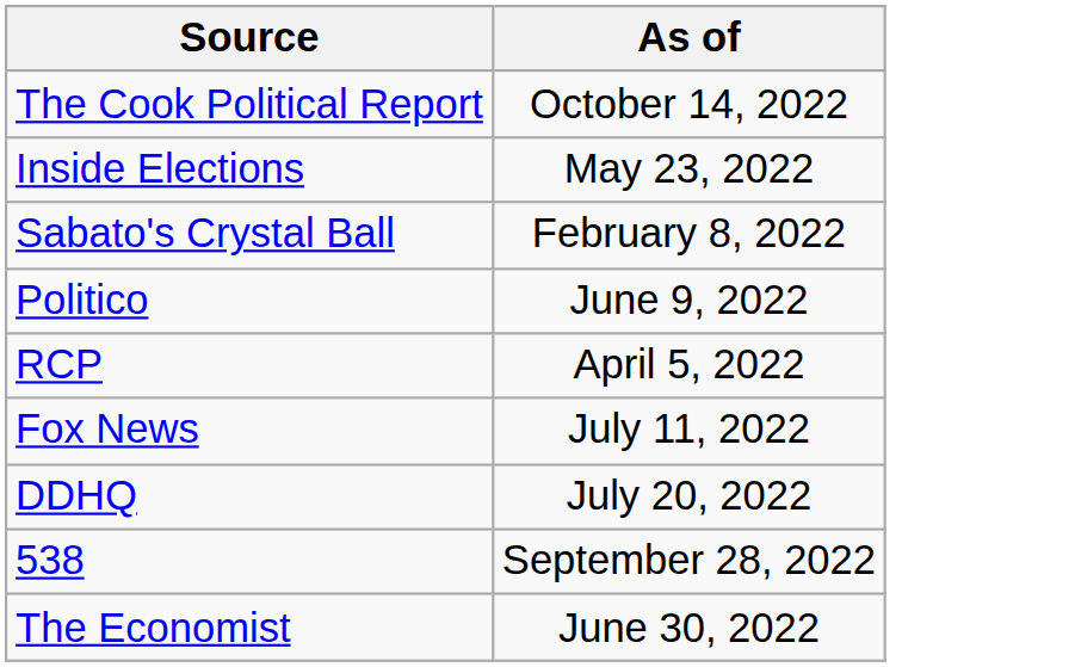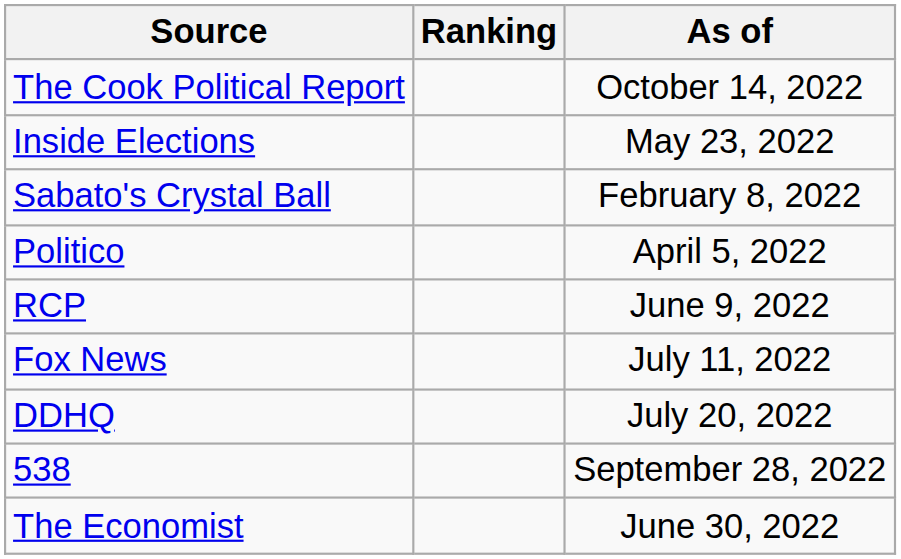+ column: Ranking
Politico | As of: June 9, 2022 -> April 5, 2022
RCP | As of: April 5, 2022 -> June 9, 2022
